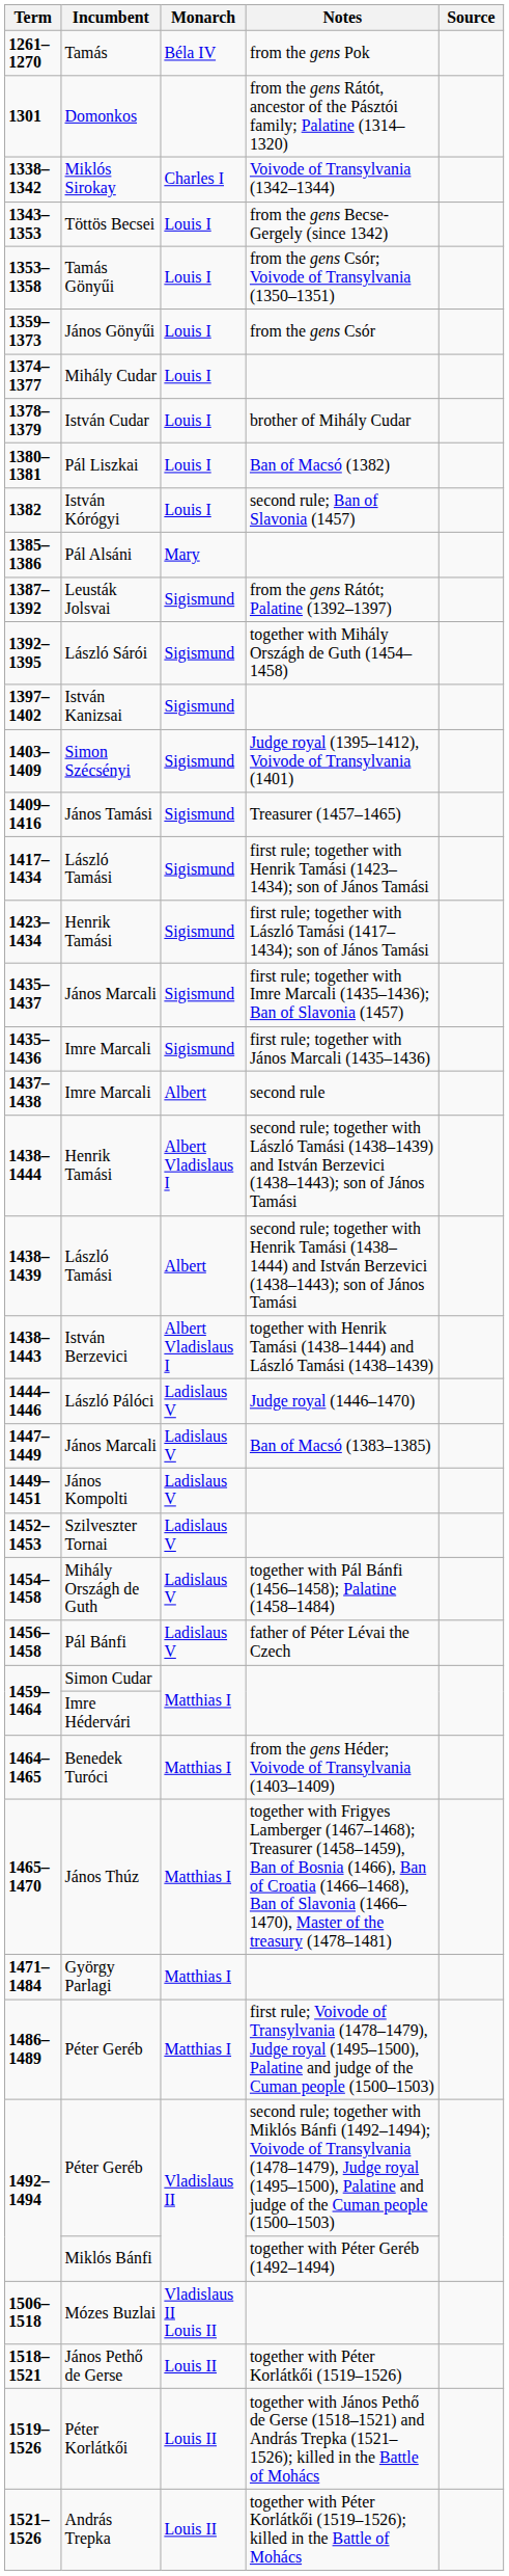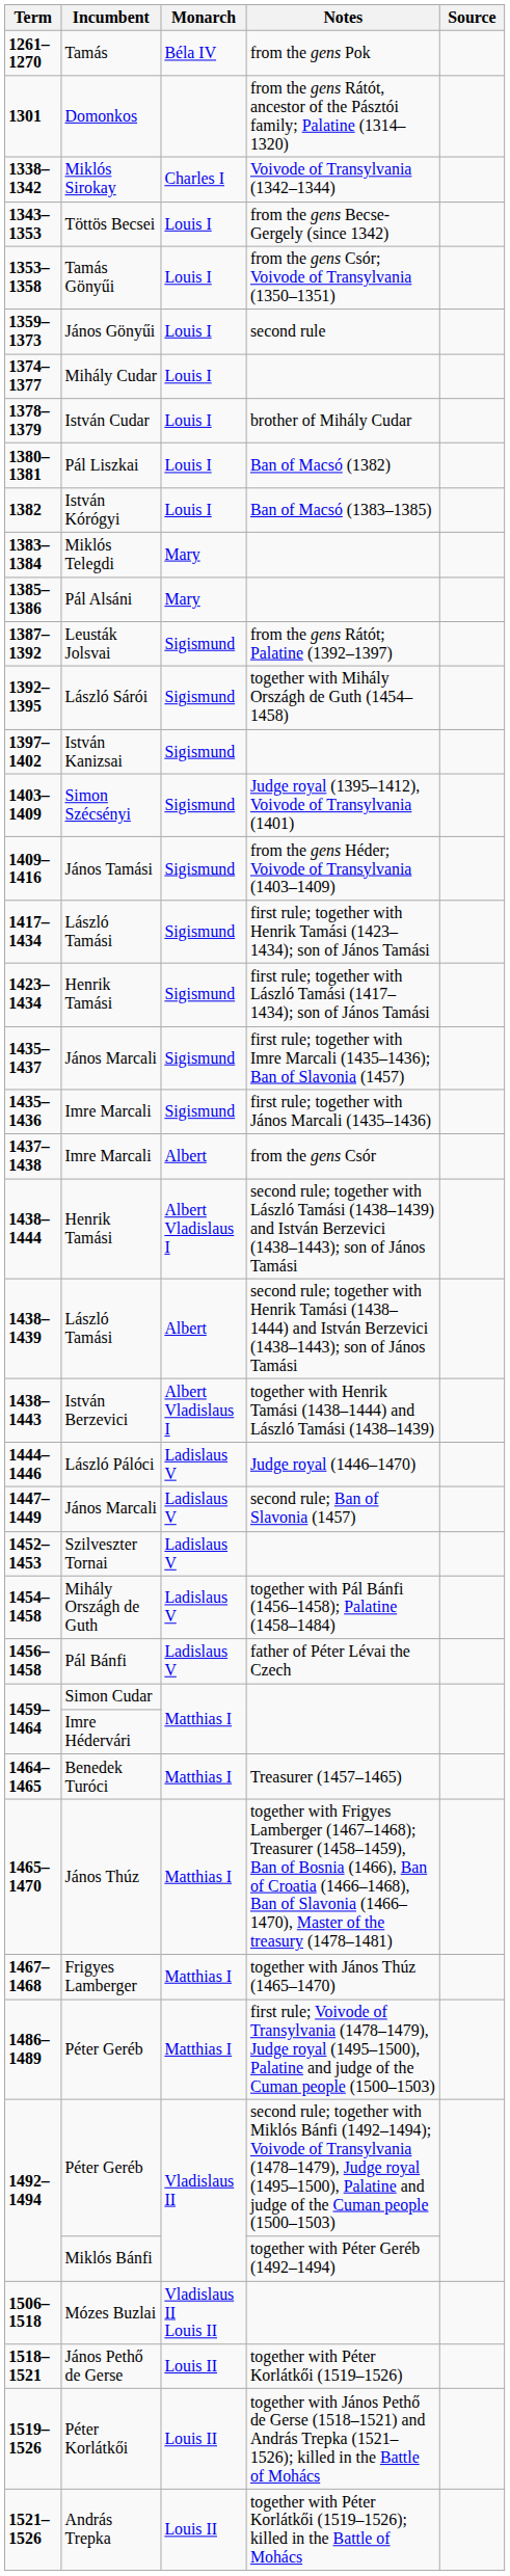1359–1373 | Notes: from the gens Csór -> second rule
1382 | Notes: second rule; Ban of Slavonia (1457) -> Ban of Macsó (1383–1385)
+ row: 1383–1384 | Miklós Telegdi | Mary
1409–1416 | Notes: Treasurer (1457–1465) -> from the gens Héder; Voivode of Transylvania (1403–1409)
1437–1438 | Notes: second rule -> from the gens Csór
1447–1449 | Notes: Ban of Macsó (1383–1385) -> second rule; Ban of Slavonia (1457)
- row: 1449–1451 | János Kompolti | Ladislaus V
1464–1465 | Notes: from the gens Héder; Voivode of Transylvania (1403–1409) -> Treasurer (1457–1465)
+ row: 1467–1468 | Frigyes Lamberger | Matthias I | together with János Thúz (1465–1470)
- row: 1471–1484 | György Parlagi | Matthias I
